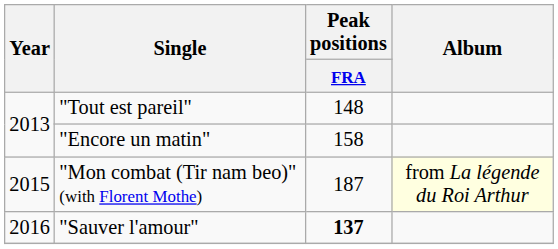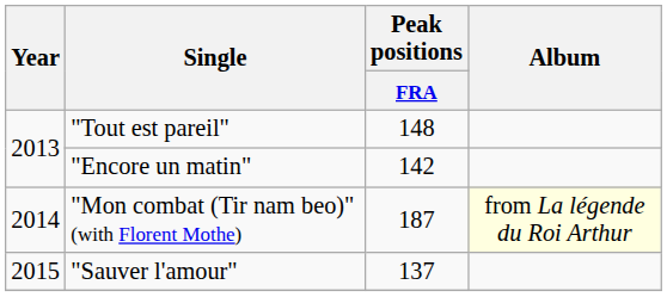"Encore un matin" | Peak positions / FRA: 158 -> 142
"Mon combat (Tir nam beo)" (with Florent Mothe) | Year: 2015 -> 2014
"Sauver l'amour" | Year: 2016 -> 2015
"Sauver l'amour" | Peak positions / FRA: bold -> normal
